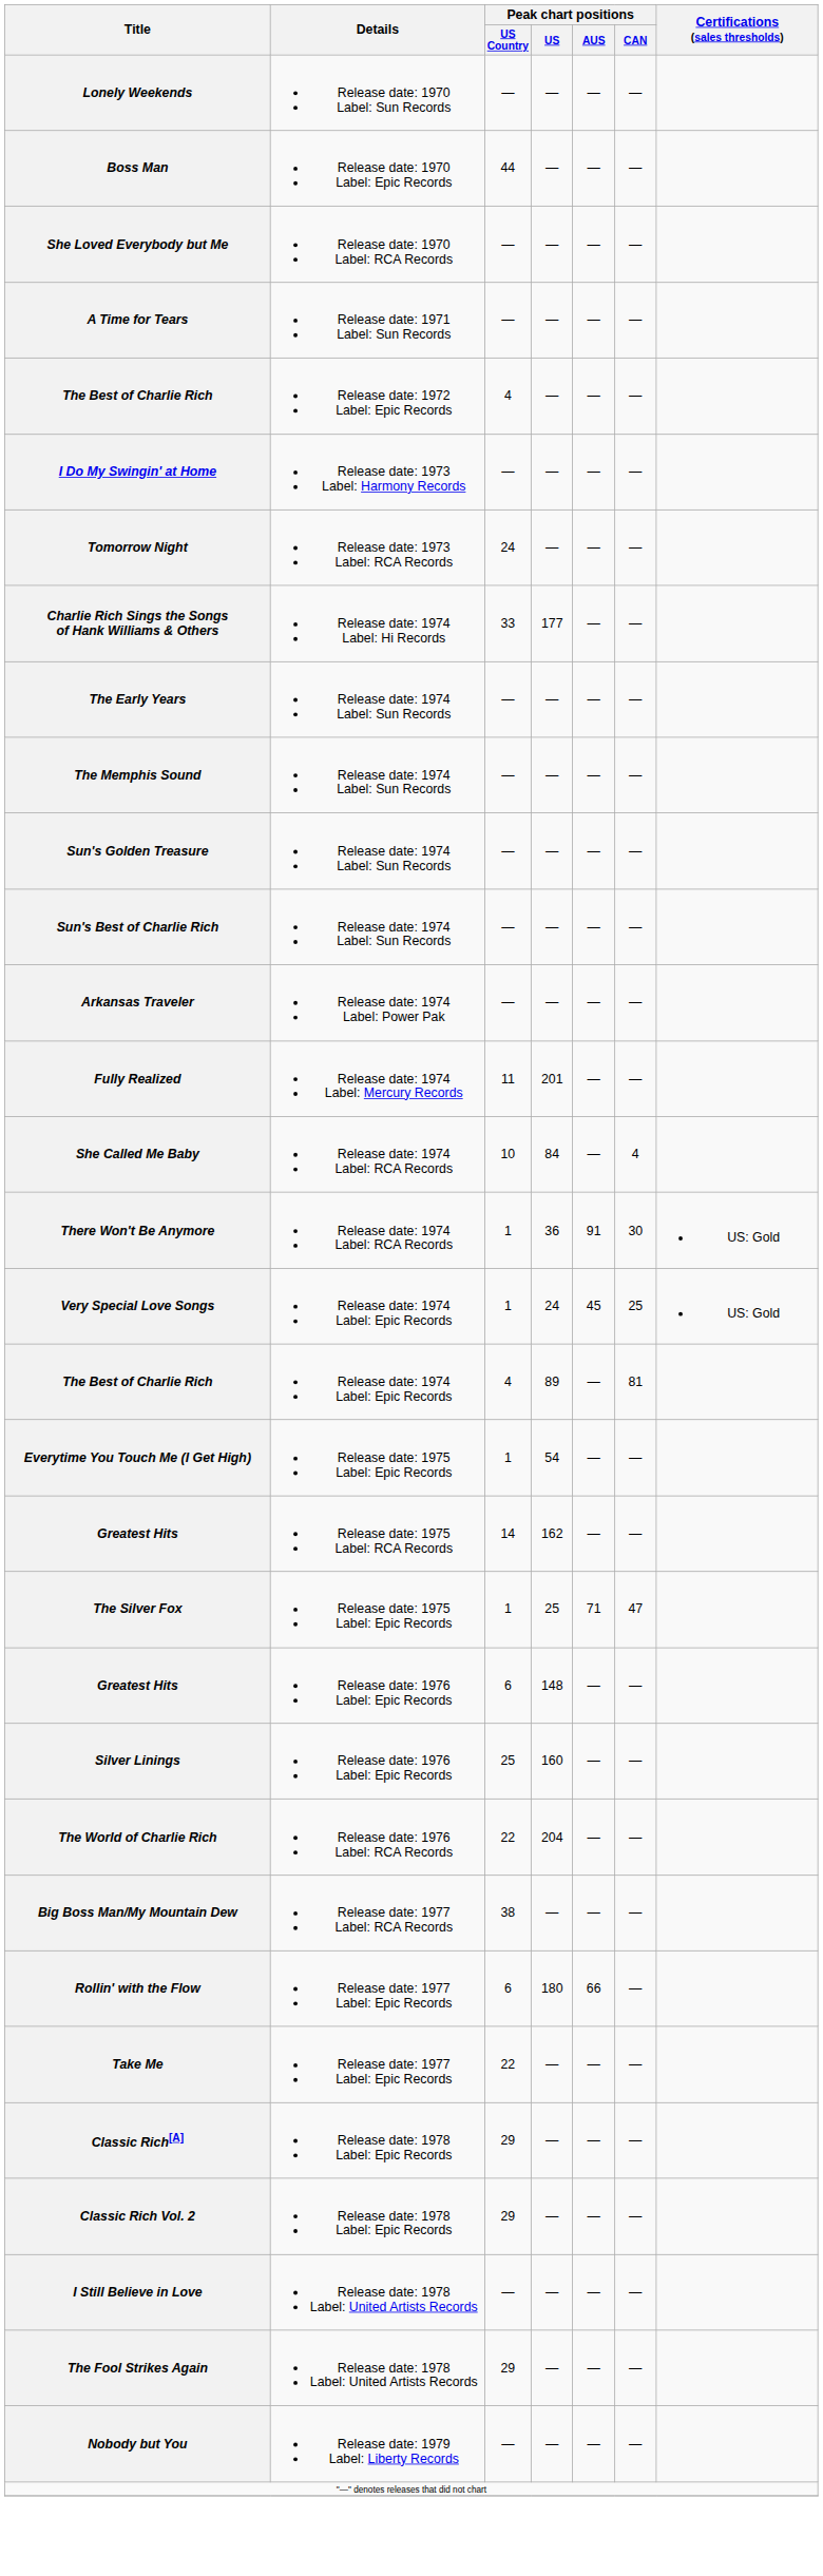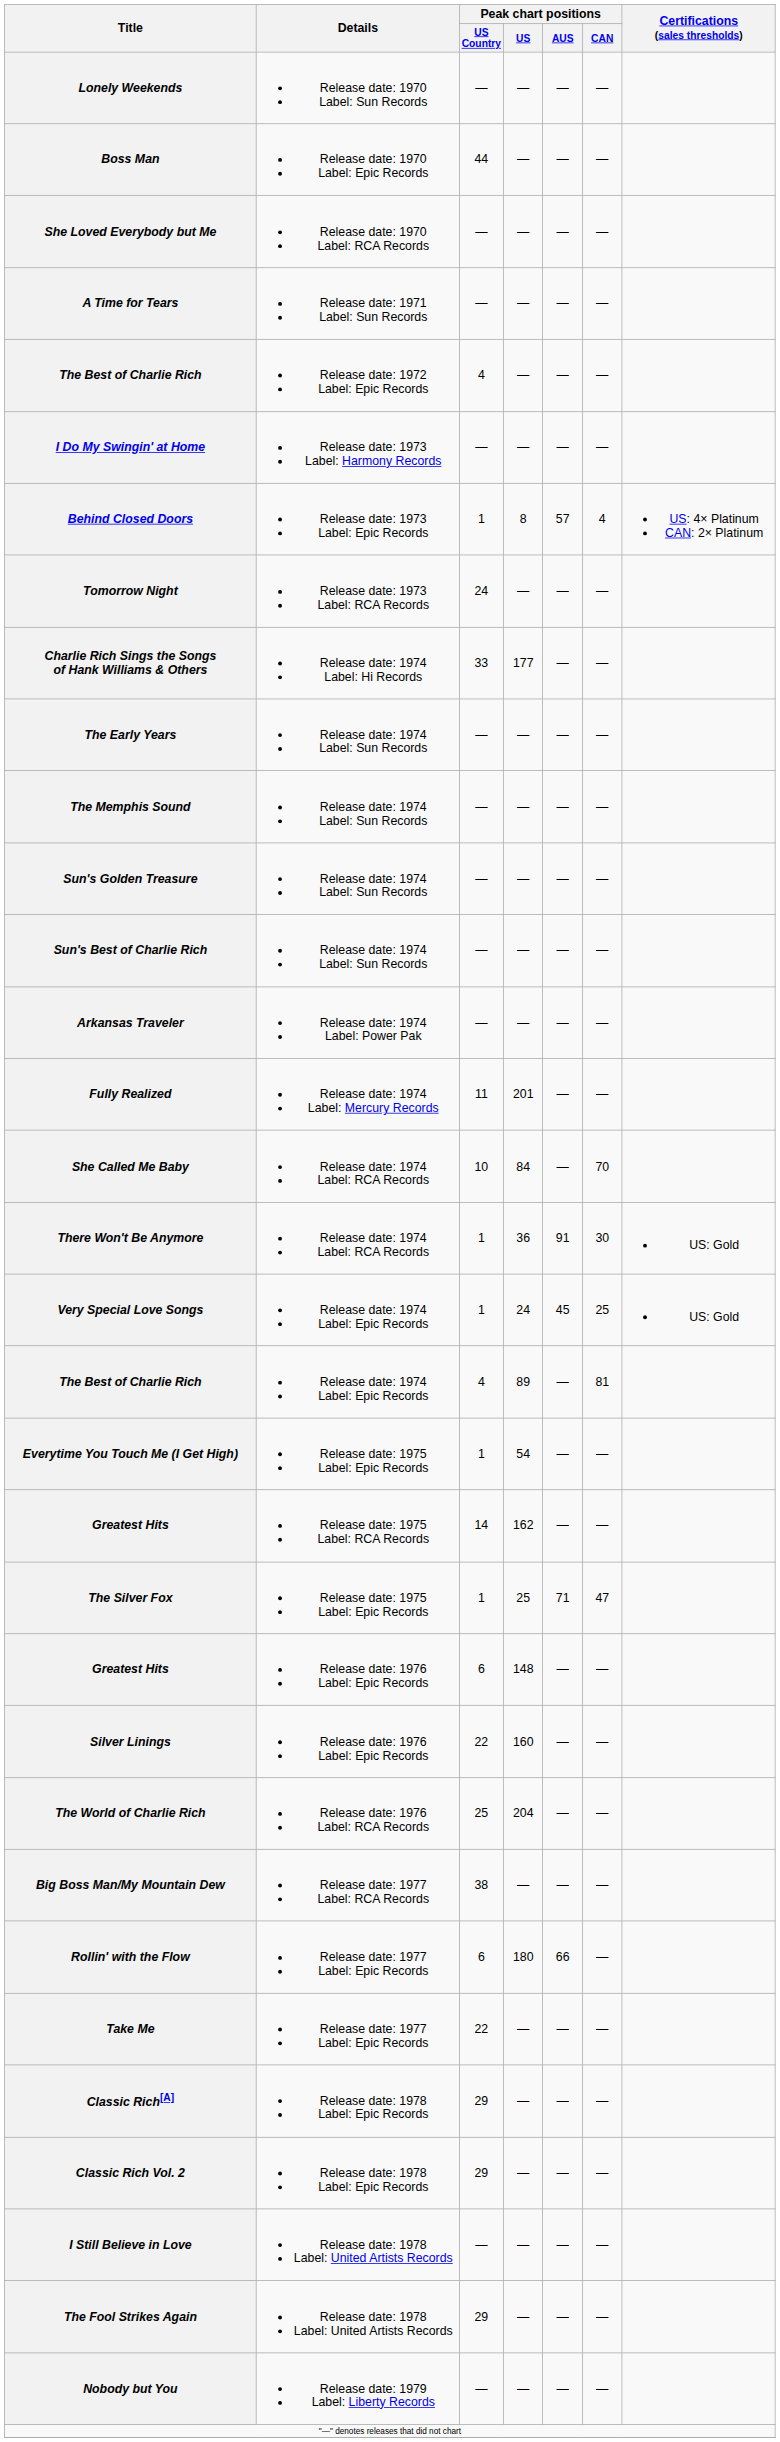+ row: Behind Closed Doors | Release date: 1973 Label: Epic Records | 1 | 8 | 57 | 4 | US: 4× Platinum CAN: 2× Platinum
She Called Me Baby | Peak chart positions / CAN: 4 -> 70
Silver Linings | Peak chart positions / US Country: 25 -> 22
The World of Charlie Rich | Peak chart positions / US Country: 22 -> 25
